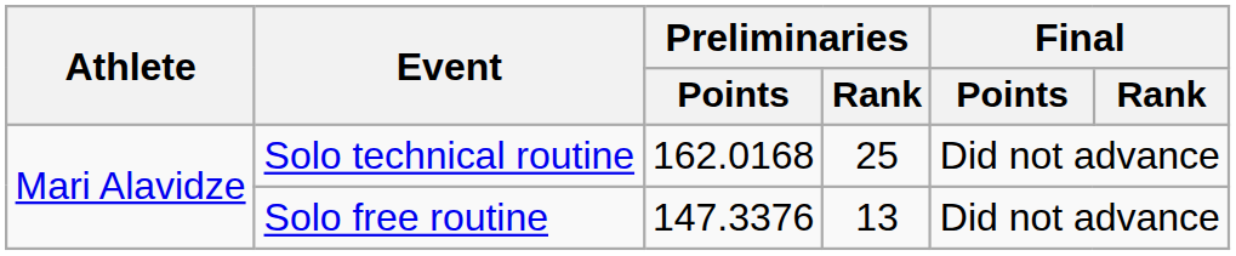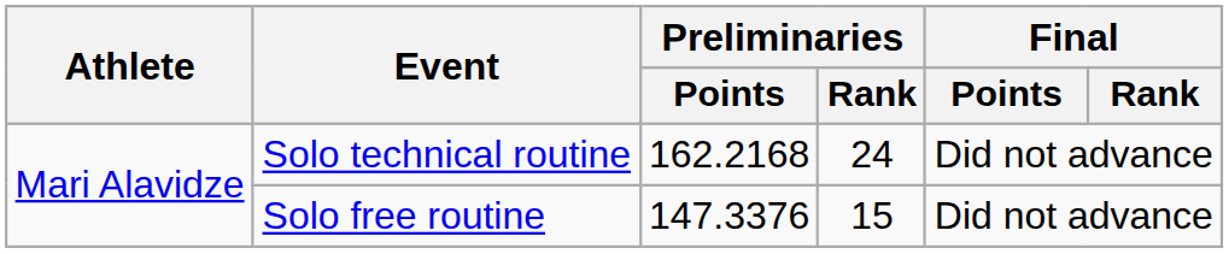Solo technical routine | Preliminaries / Points: 162.0168 -> 162.2168
Solo technical routine | Preliminaries / Rank: 25 -> 24
Solo free routine | Preliminaries / Rank: 13 -> 15
